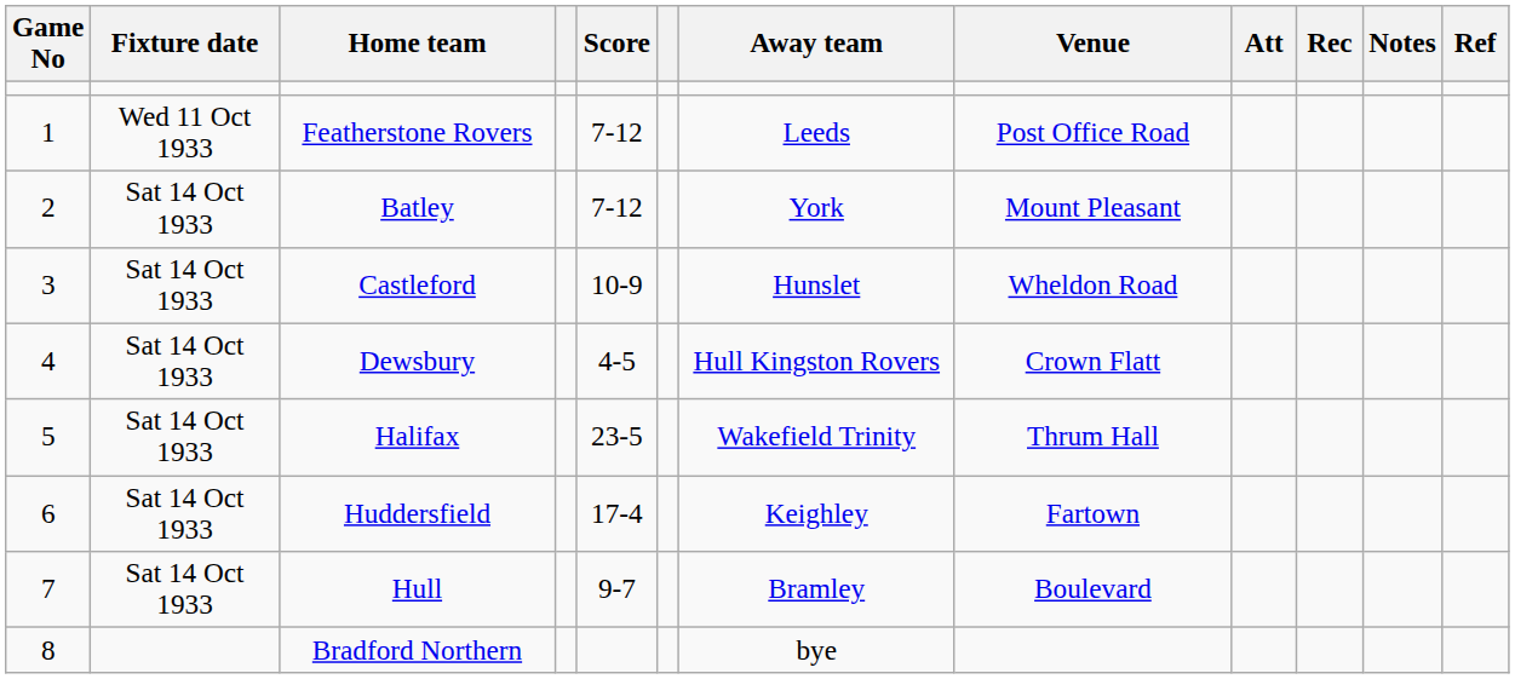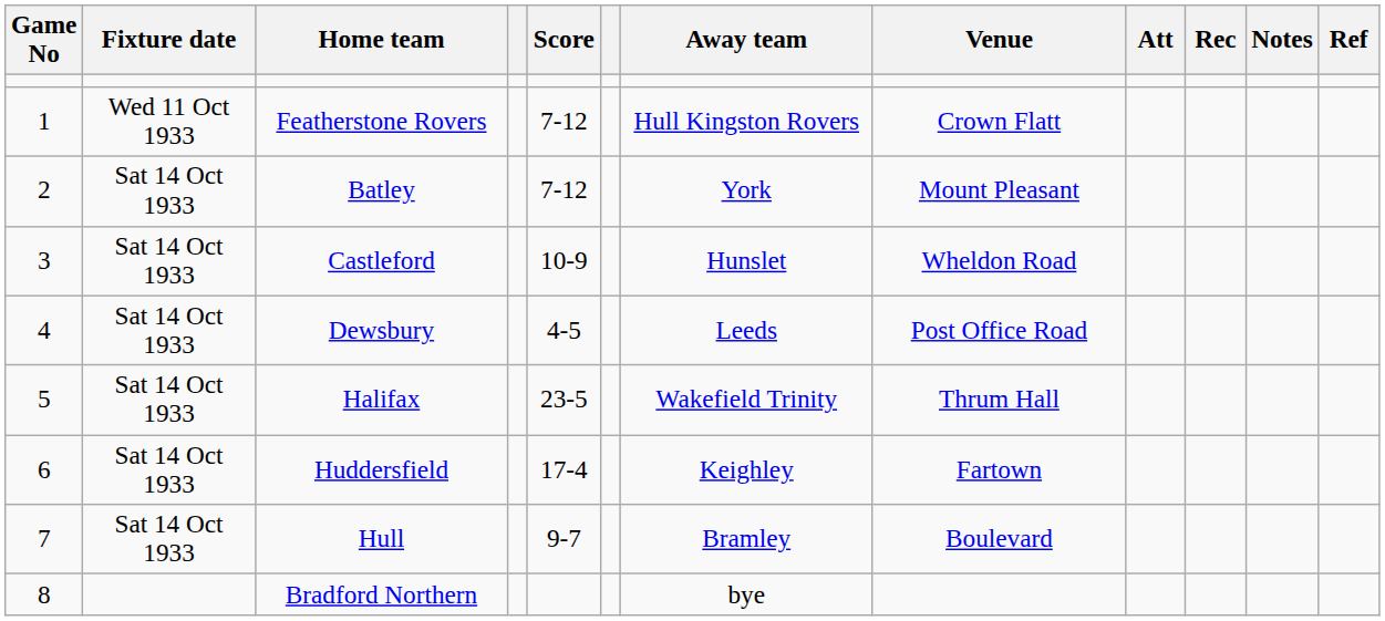Featherstone Rovers | Away team: Leeds -> Hull Kingston Rovers
Featherstone Rovers | Venue: Post Office Road -> Crown Flatt
Dewsbury | Away team: Hull Kingston Rovers -> Leeds
Dewsbury | Venue: Crown Flatt -> Post Office Road
